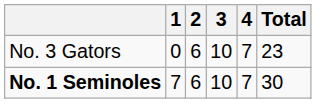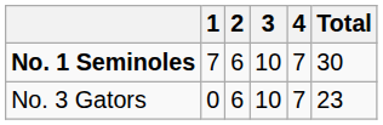rows swapped: No. 1 Seminoles <-> No. 3 Gators
